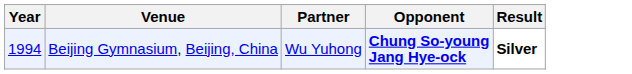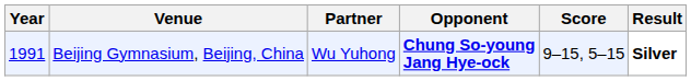+ column: Score | 9–15, 5–15
Beijing Gymnasium, Beijing, China | Year: 1994 -> 1991
